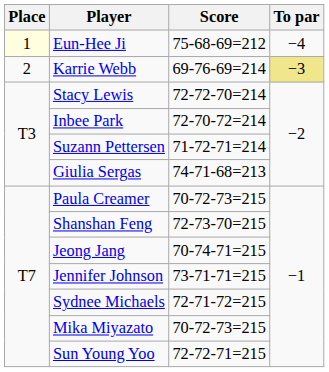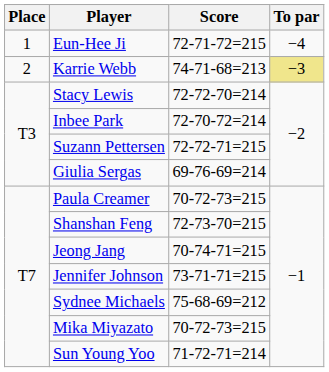Eun-Hee Ji | Place: lightyellow background -> no background
Eun-Hee Ji | Score: 75-68-69=212 -> 72-71-72=215
Karrie Webb | Score: 69-76-69=214 -> 74-71-68=213
Suzann Pettersen | Score: 71-72-71=214 -> 72-72-71=215
Giulia Sergas | Score: 74-71-68=213 -> 69-76-69=214
Sydnee Michaels | Score: 72-71-72=215 -> 75-68-69=212
Sun Young Yoo | Score: 72-72-71=215 -> 71-72-71=214
